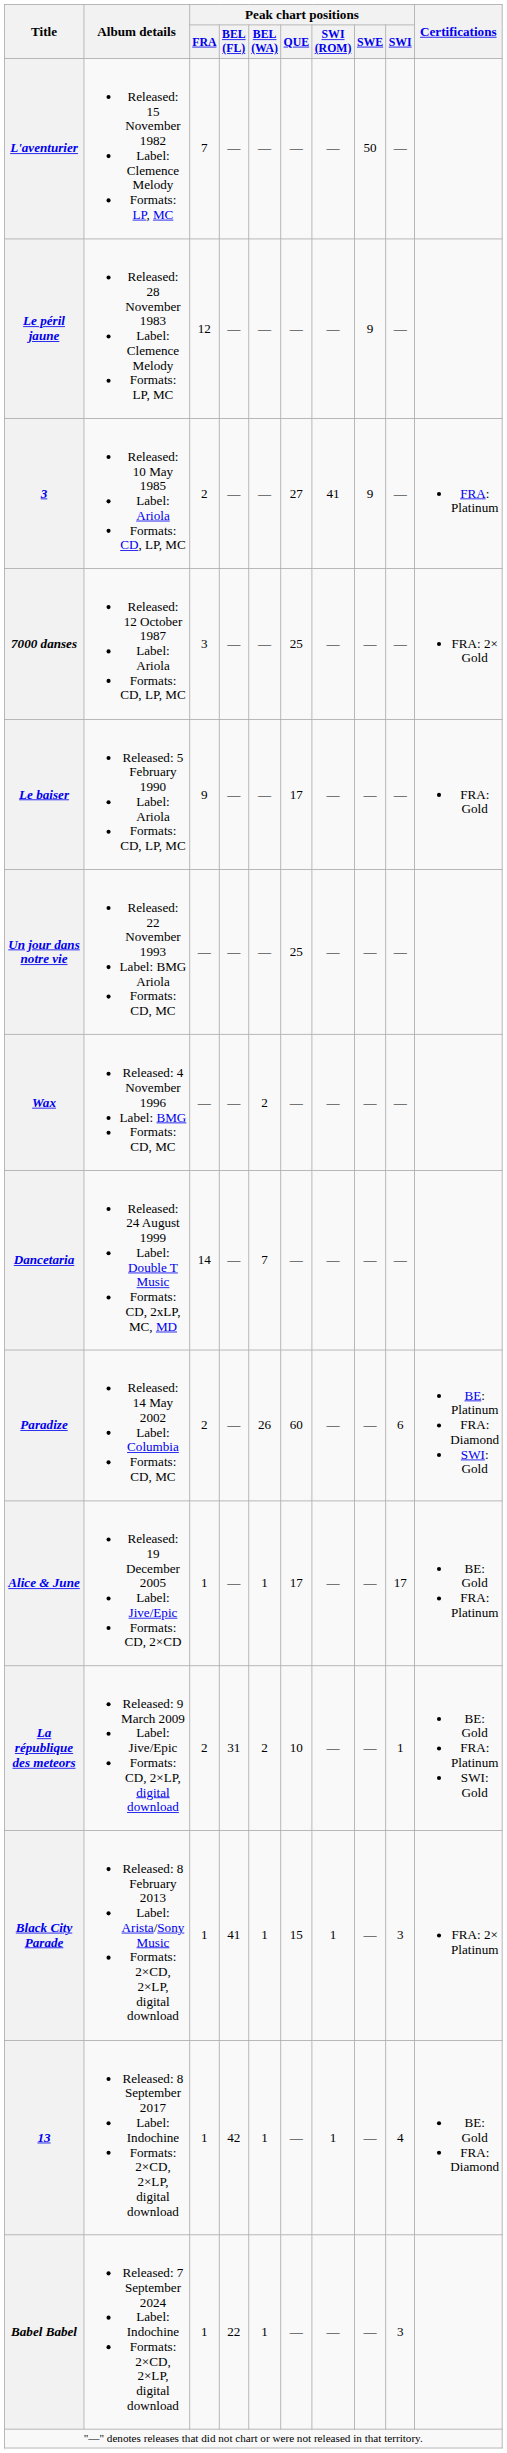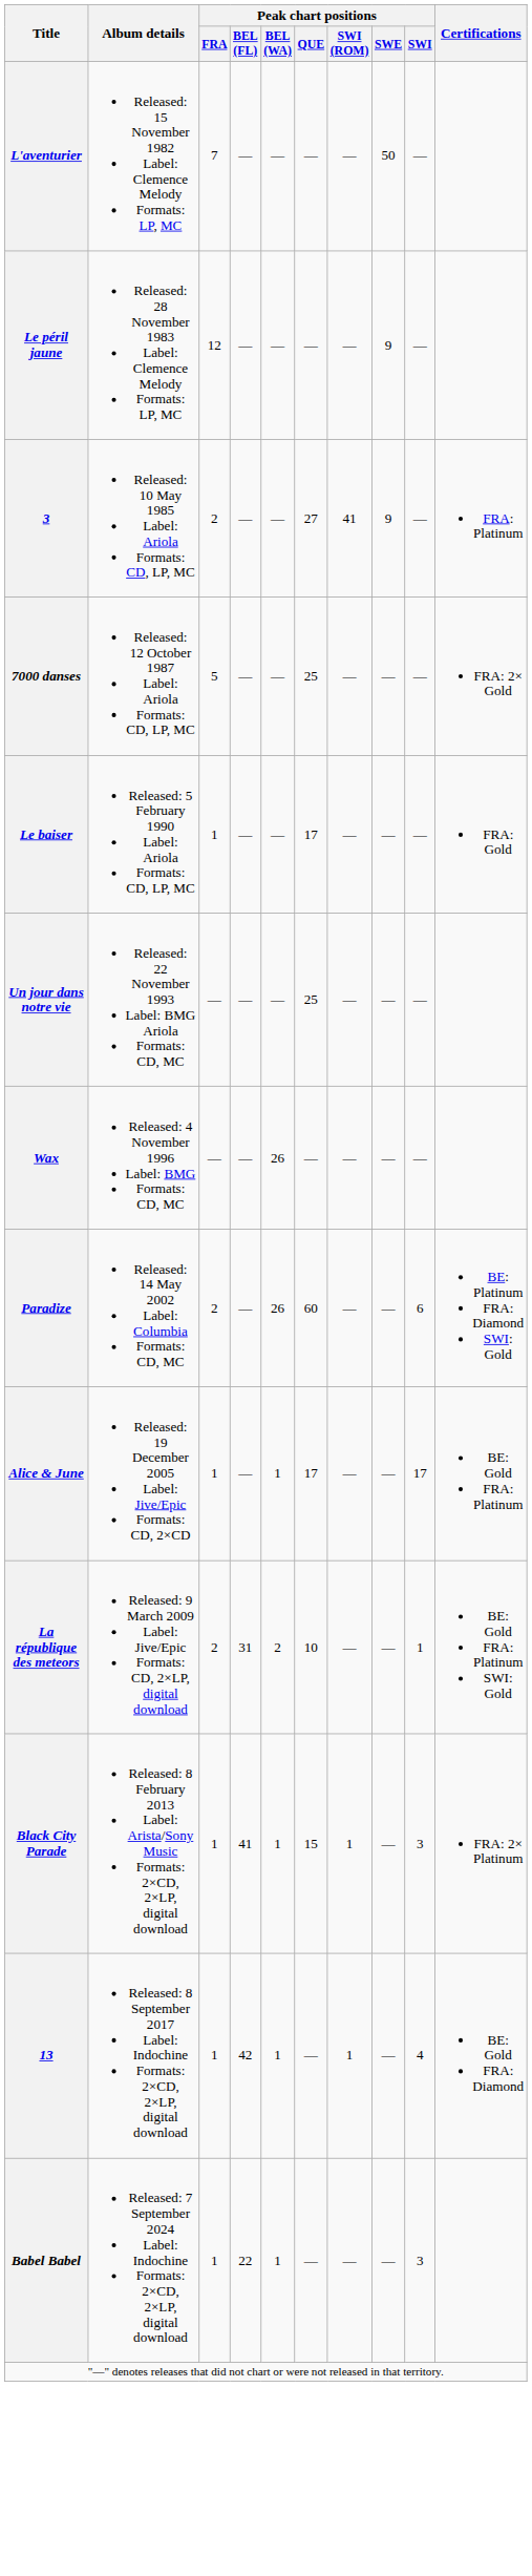7000 danses | Peak chart positions / FRA: 3 -> 5
Le baiser | Peak chart positions / FRA: 9 -> 1
Wax | Peak chart positions / BEL (WA): 2 -> 26
- row: Dancetaria | Released: 24 August 1999 Label: Double T Music Formats: CD, 2xLP, MC, MD | 14 | — | 7 | — | — | — | —
